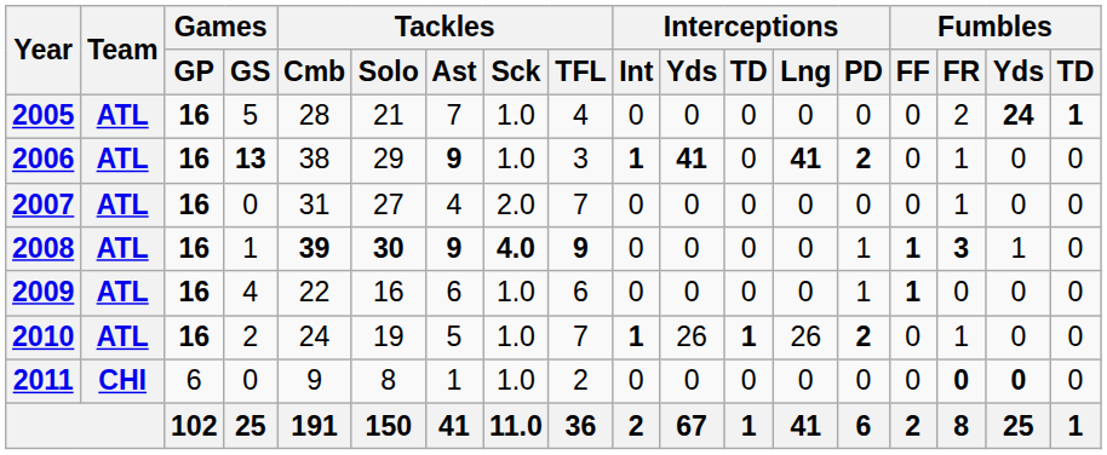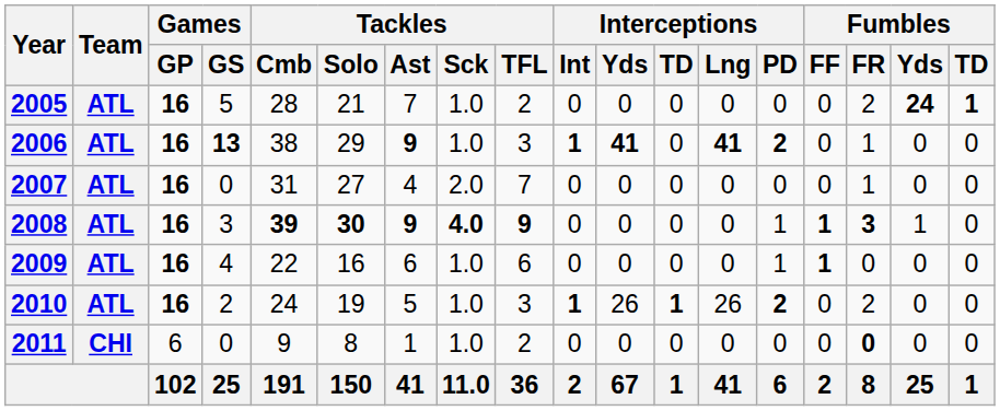2005 | Tackles / TFL: 4 -> 2
2008 | Games / GS: 1 -> 3
2010 | Tackles / TFL: 7 -> 3
2010 | Fumbles / FR: 1 -> 2
2011 | Fumbles / Yds: bold -> normal
